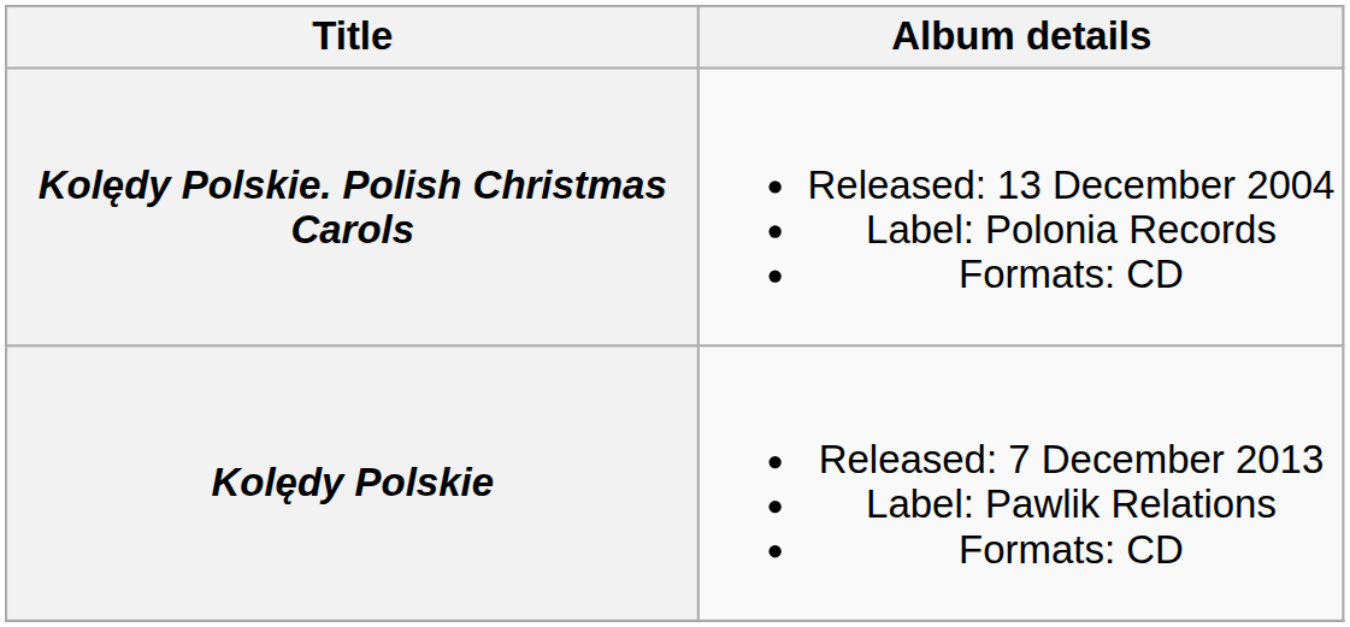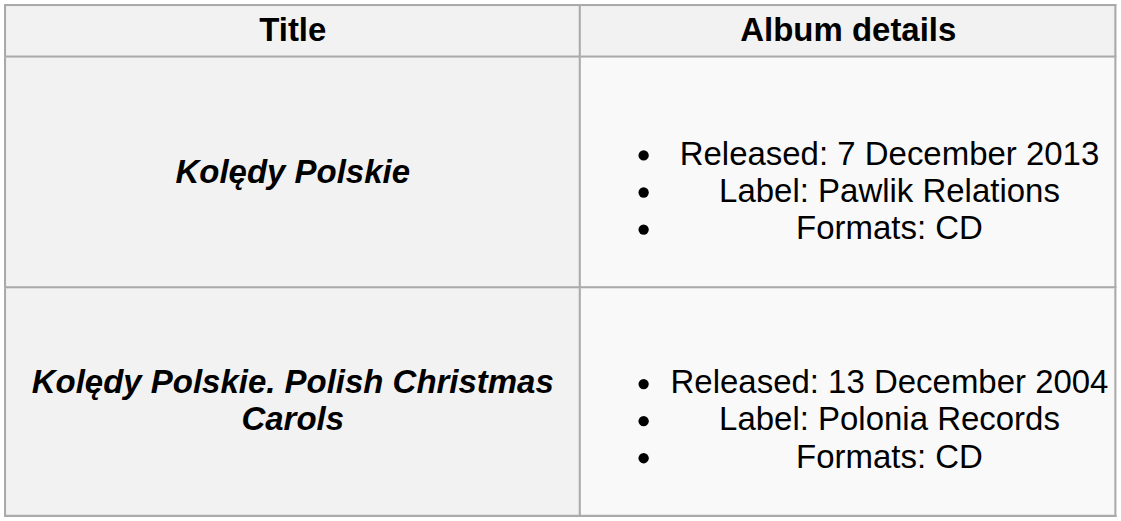rows swapped: Kolędy Polskie. Polish Christmas Carols <-> Kolędy Polskie
